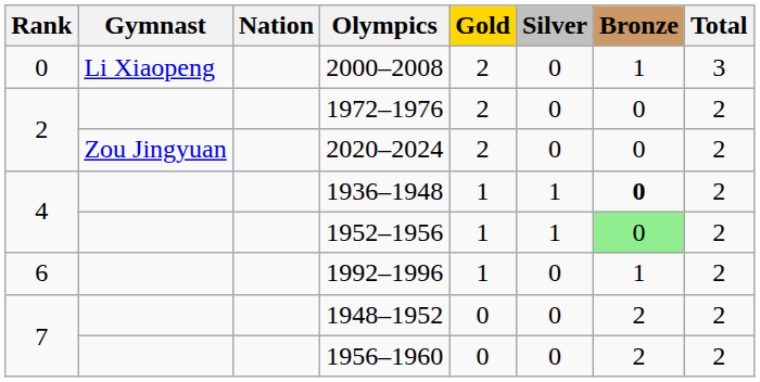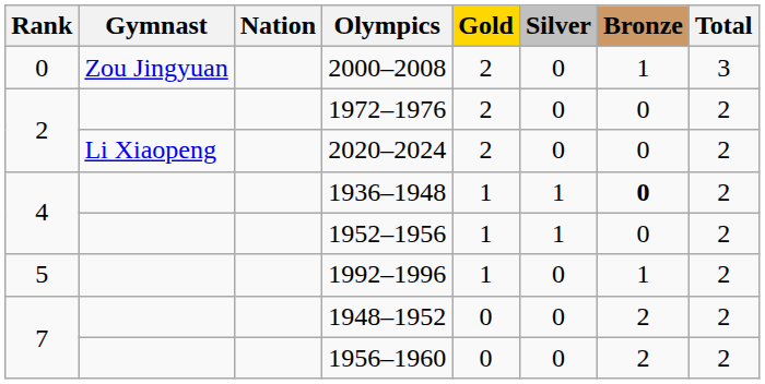2000–2008 | Gymnast: Li Xiaopeng -> Zou Jingyuan
2020–2024 | Gymnast: Zou Jingyuan -> Li Xiaopeng
1952–1956 | Bronze: lightgreen background -> no background
1992–1996 | Rank: 6 -> 5
